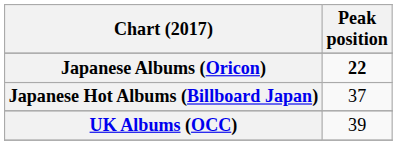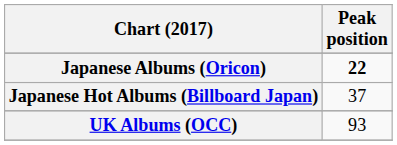UK Albums (OCC) | Peak position: 39 -> 93
